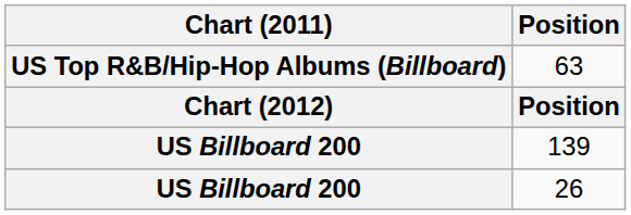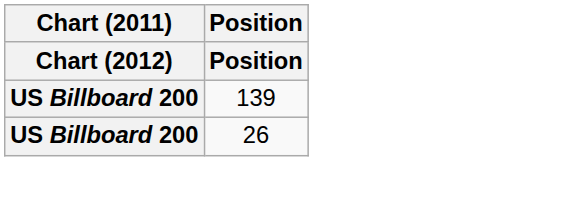- row: US Top R&B/Hip-Hop Albums (Billboard) | 63
